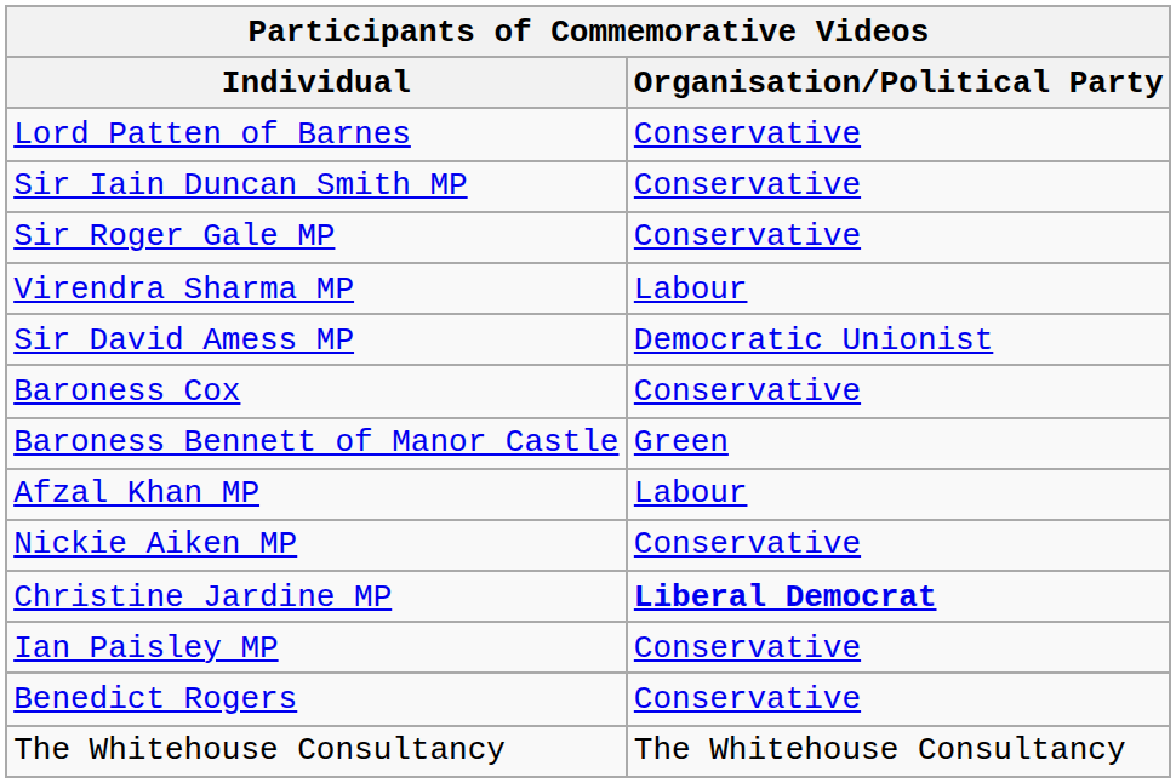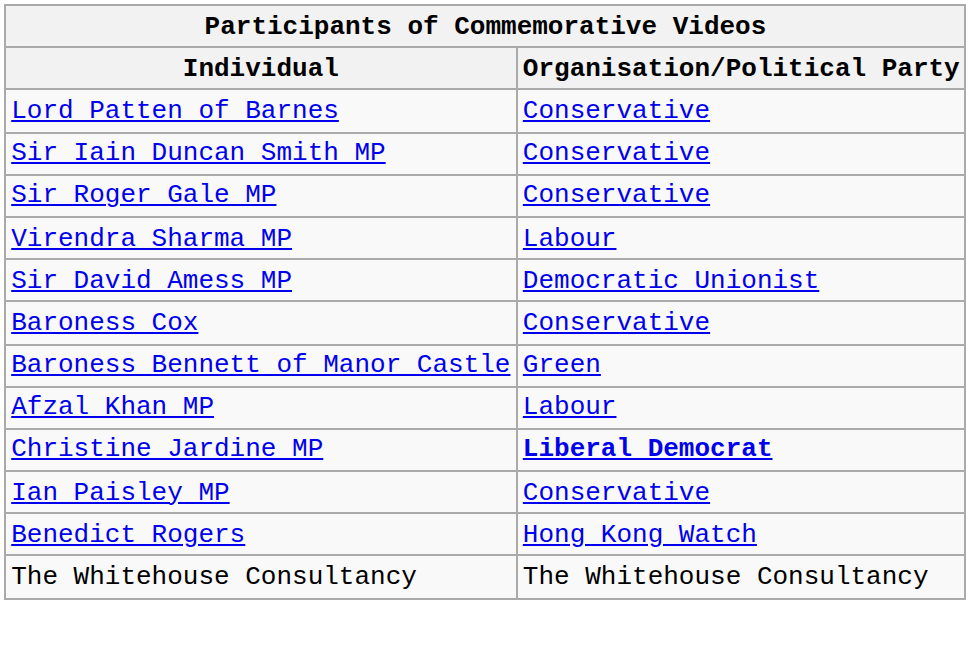- row: Nickie Aiken MP | Conservative
Benedict Rogers | Organisation/Political Party: Conservative -> Hong Kong Watch
